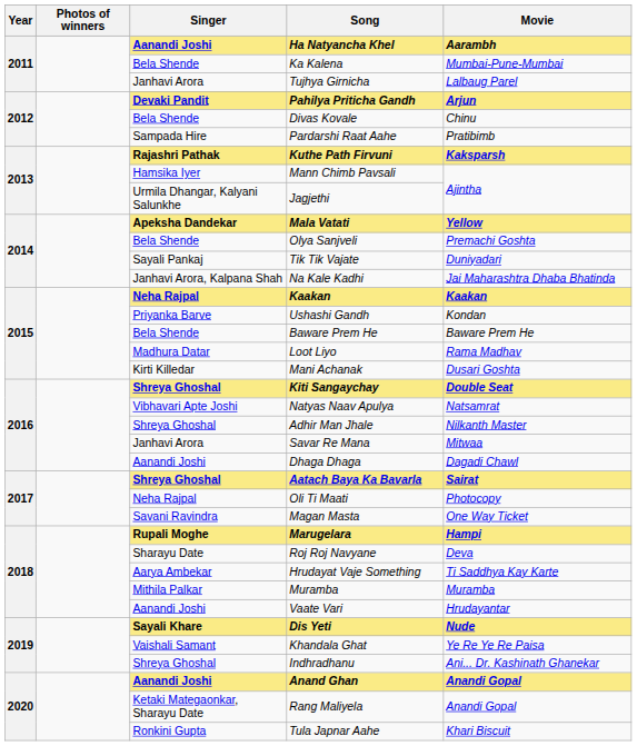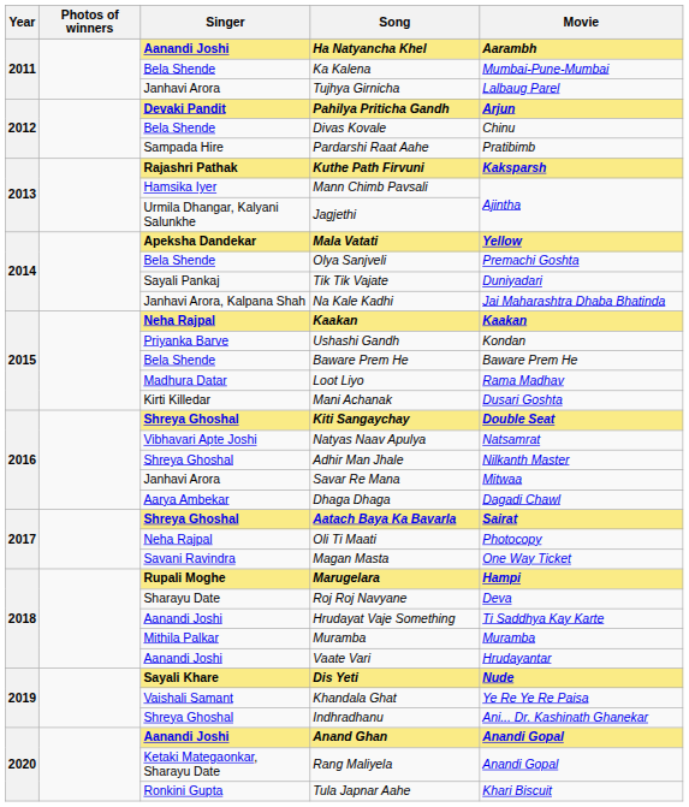Dhaga Dhaga | Singer: Aanandi Joshi -> Aarya Ambekar
Hrudayat Vaje Something | Singer: Aarya Ambekar -> Aanandi Joshi
